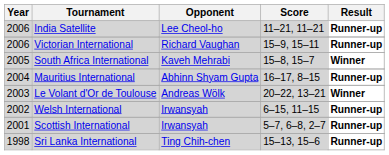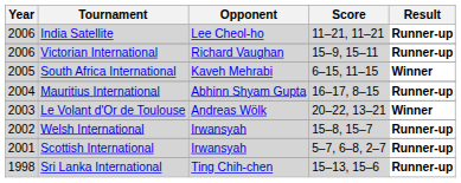South Africa International | Score: 15–8, 15–7 -> 6–15, 11–15
Welsh International | Score: 6–15, 11–15 -> 15–8, 15–7
